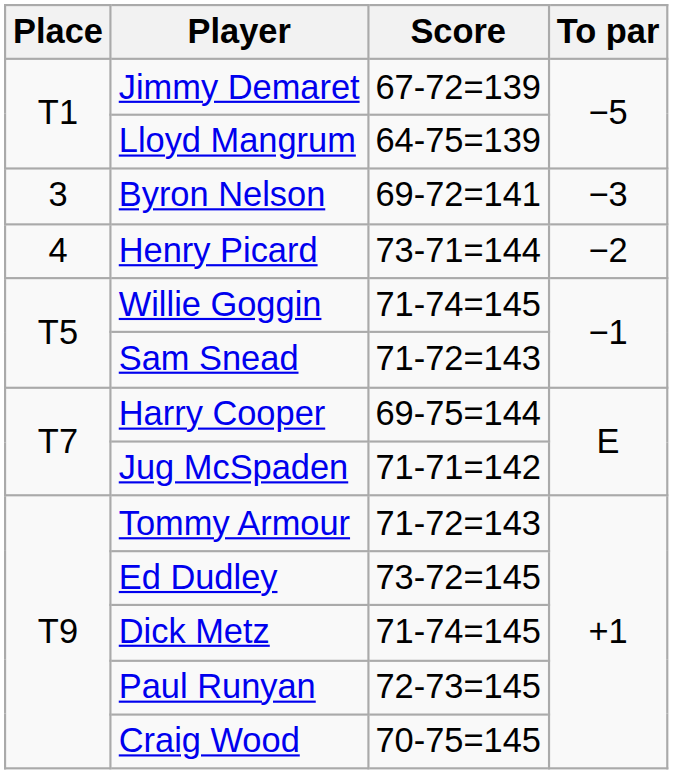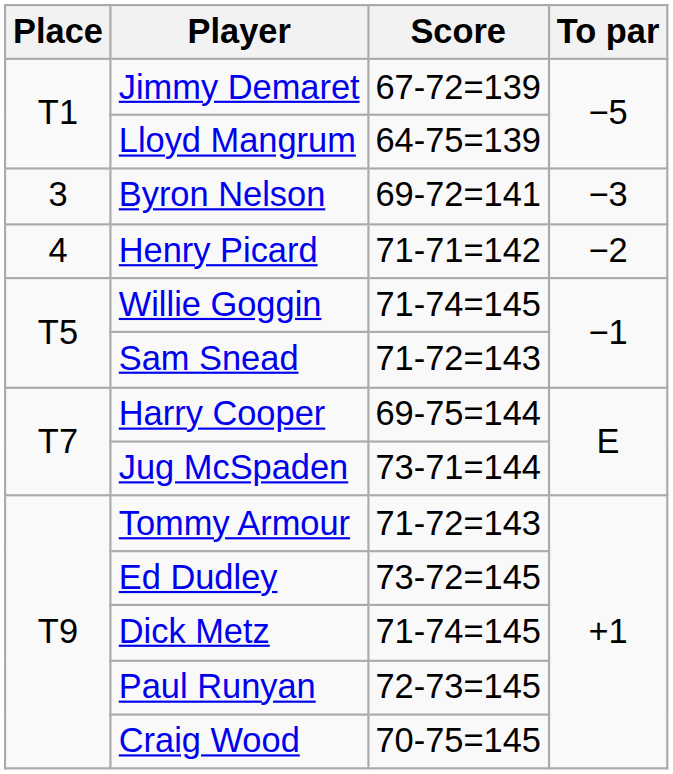Henry Picard | Score: 73-71=144 -> 71-71=142
Jug McSpaden | Score: 71-71=142 -> 73-71=144
